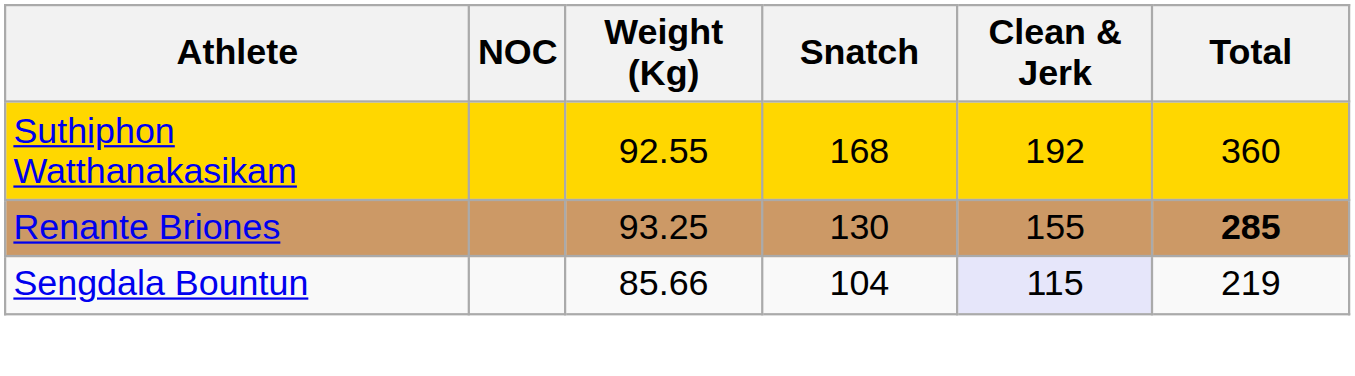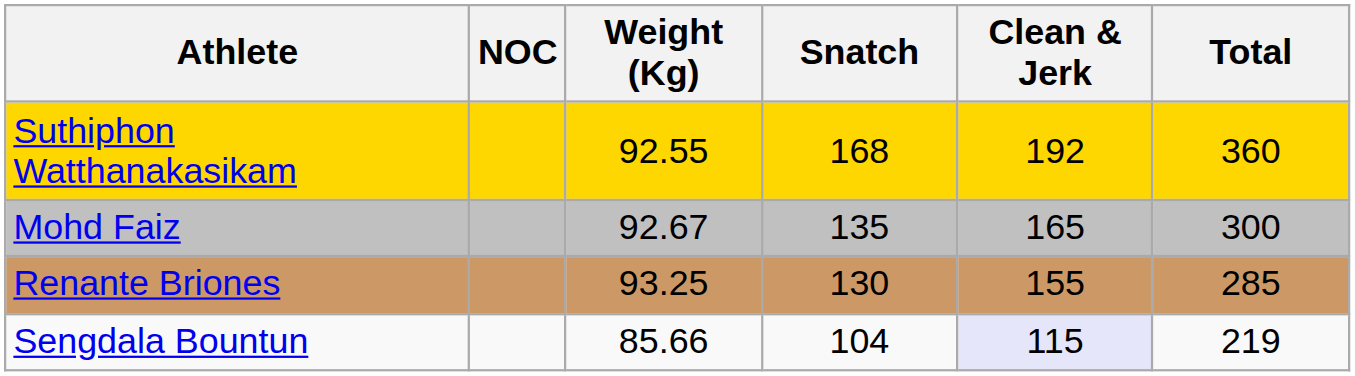+ row: Mohd Faiz | 92.67 | 135 | 165 | 300
Renante Briones | Total: bold -> normal
